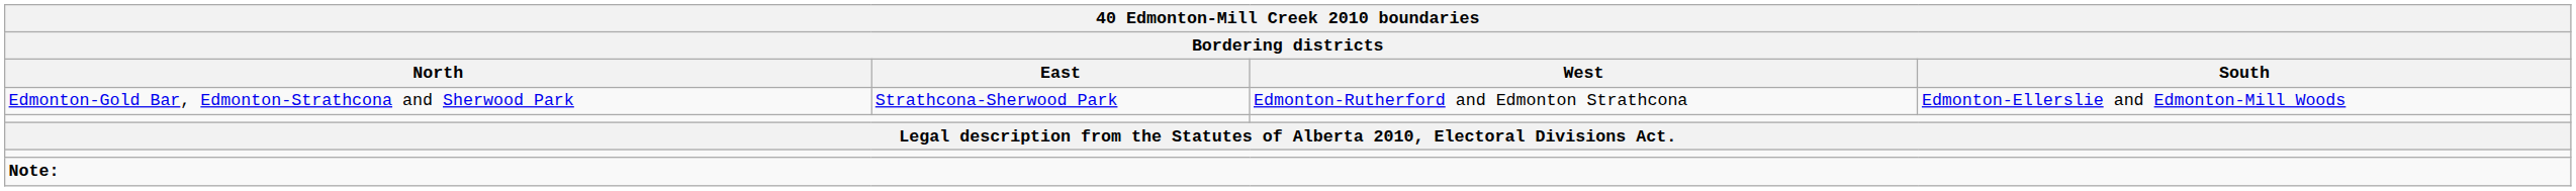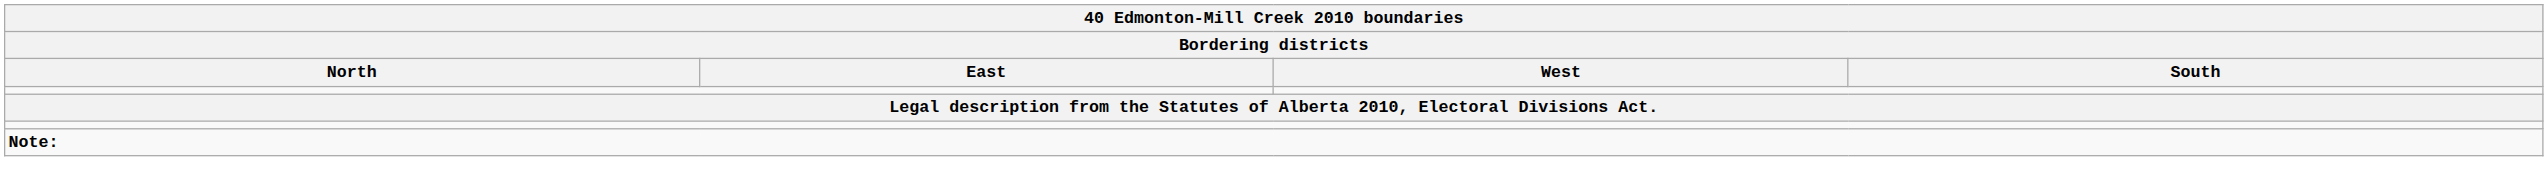- row: Edmonton-Gold Bar, Edmonton-Strathcona and Sherwood Park | Strathcona-Sherwood Park | Edmonton-Rutherford and Edmonton Strathcona | Edmonton-Ellerslie and Edmonton-Mill Woods
